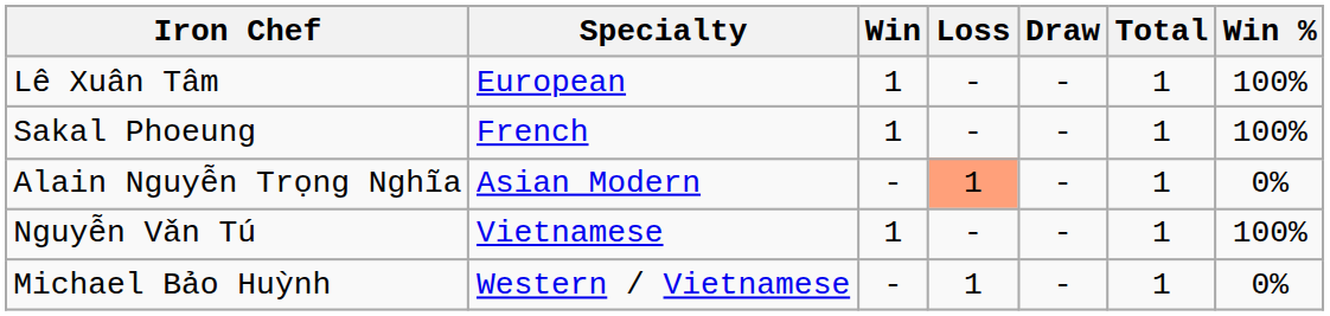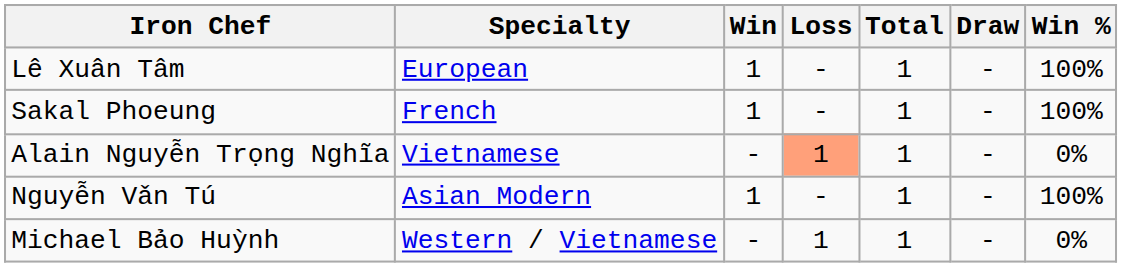columns swapped: Draw <-> Total
Alain Nguyễn Trọng Nghĩa | Specialty: Asian Modern -> Vietnamese
Nguyễn Vǎn Tú | Specialty: Vietnamese -> Asian Modern
